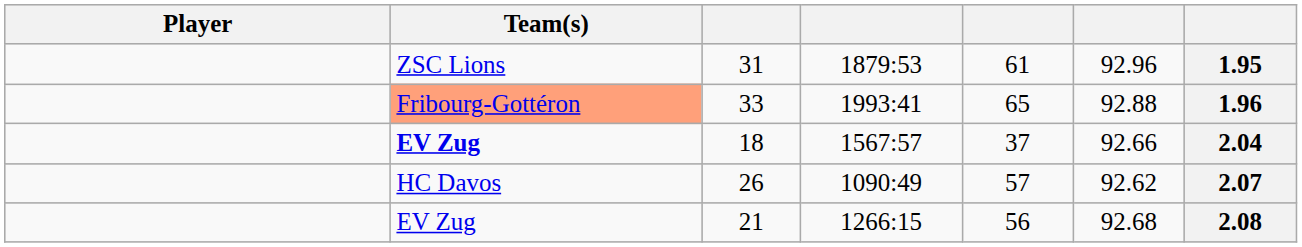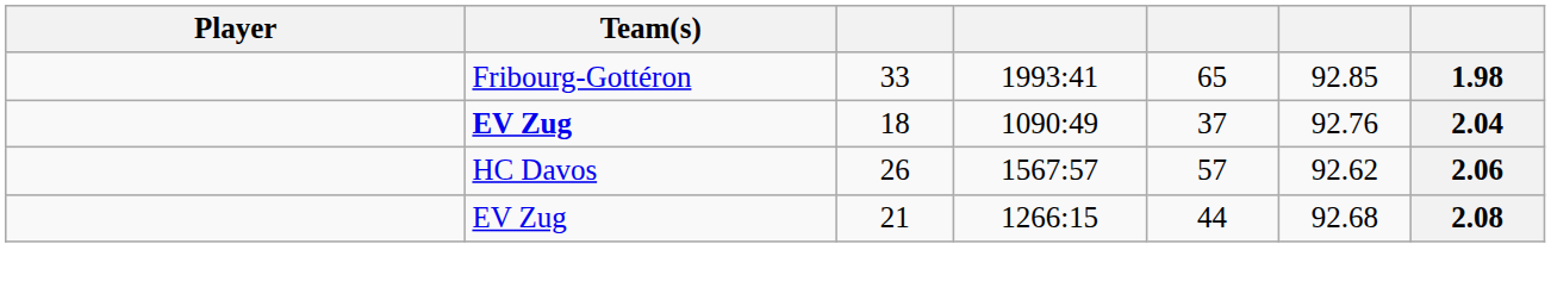- row: ZSC Lions | 31 | 1879:53 | 61 | 92.96 | 1.95
33 | Team(s): lightsalmon background -> no background
33 | column 6: 92.88 -> 92.85
33 | column 7: 1.96 -> 1.98
18 | column 4: 1567:57 -> 1090:49
18 | column 6: 92.66 -> 92.76
26 | column 4: 1090:49 -> 1567:57
26 | column 7: 2.07 -> 2.06
21 | column 5: 56 -> 44
